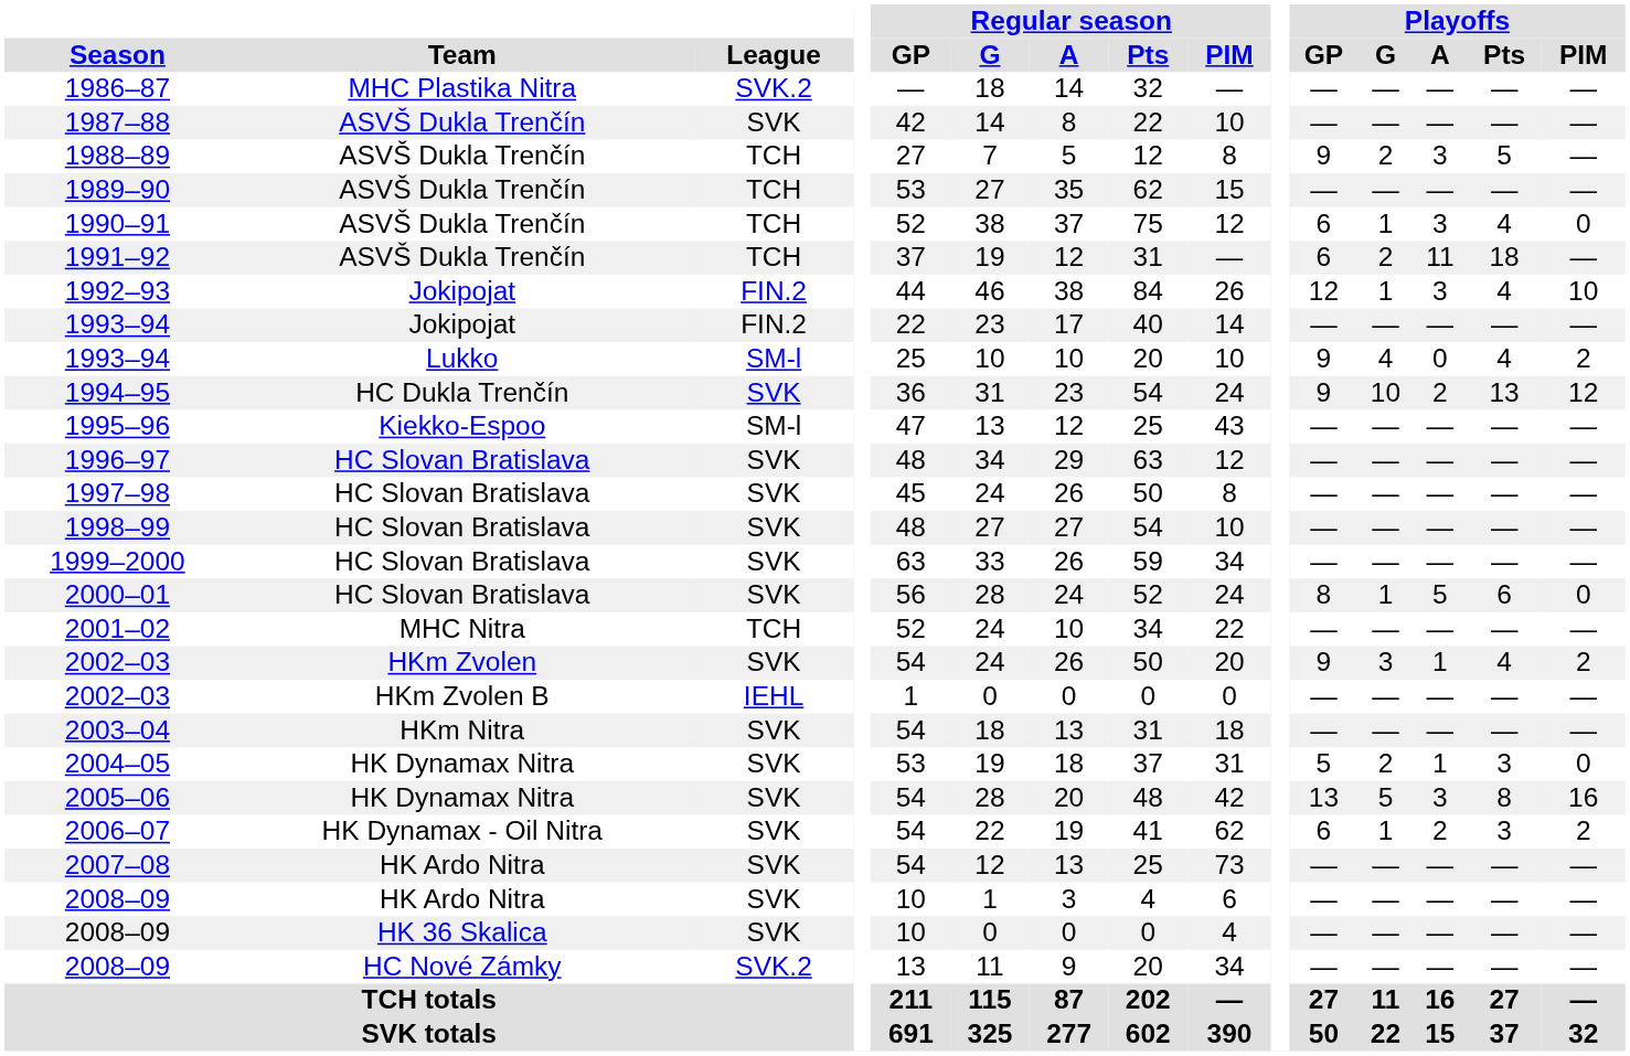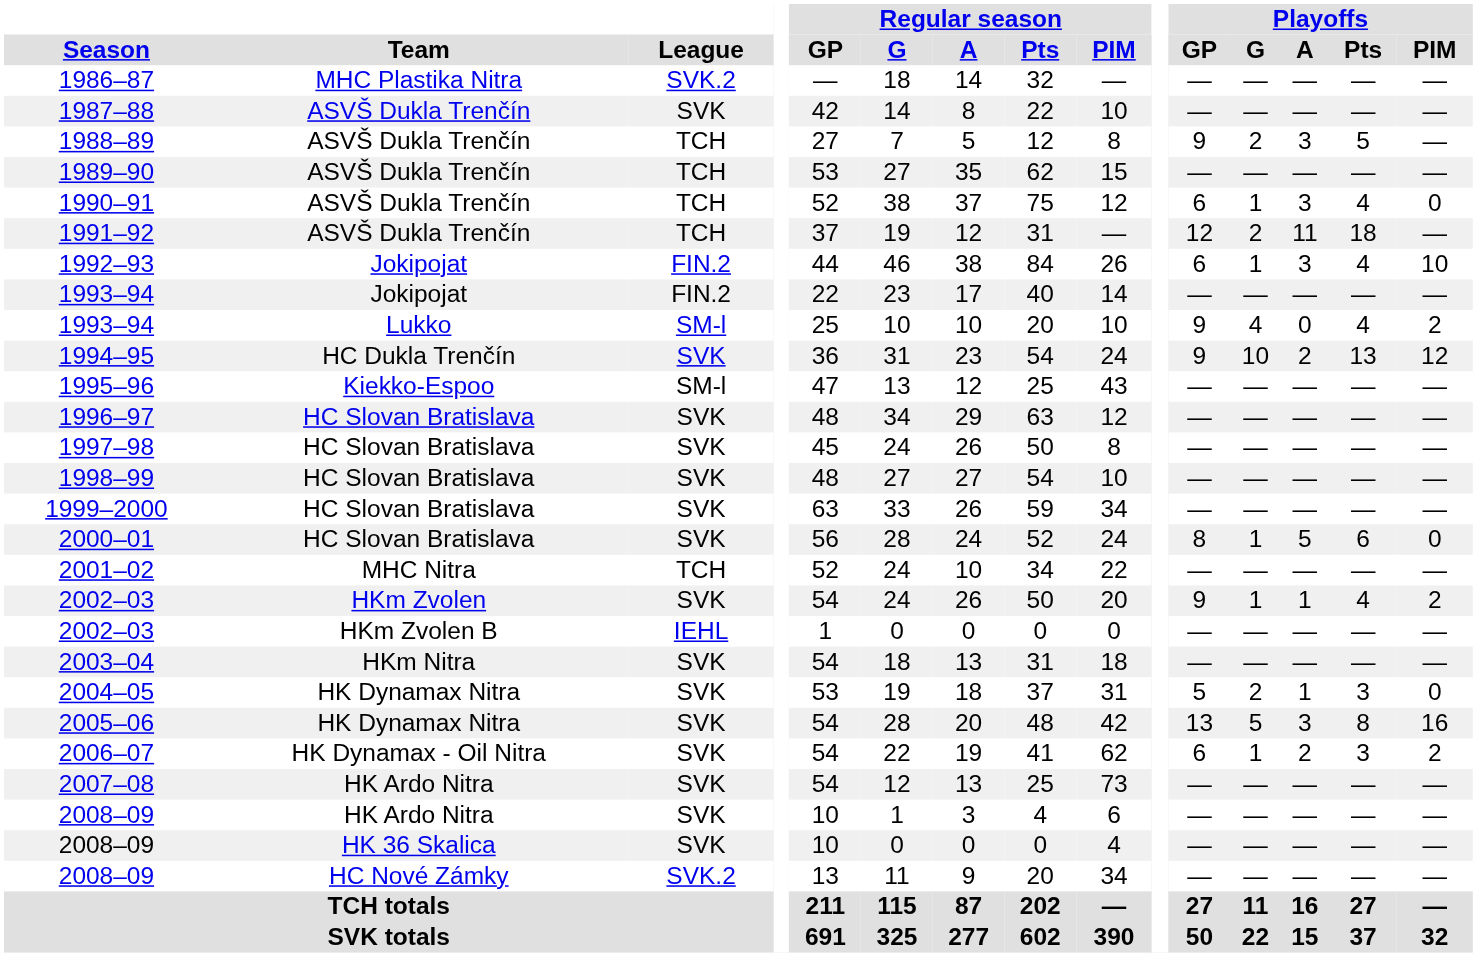1991–92 | Playoffs / GP: 6 -> 12
1992–93 | Playoffs / GP: 12 -> 6
2002–03 / HKm Zvolen | Playoffs / G: 3 -> 1
